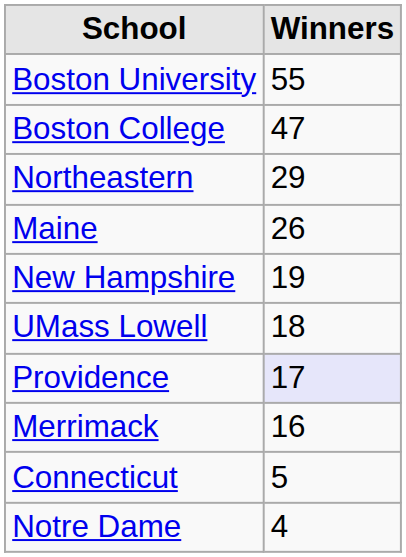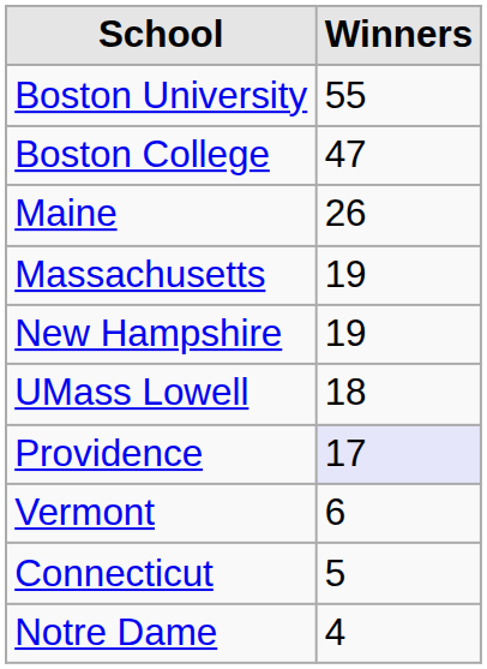- row: Northeastern | 29
+ row: Massachusetts | 19
- row: Merrimack | 16
+ row: Vermont | 6
